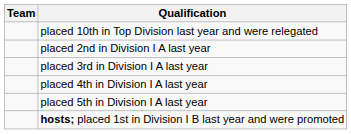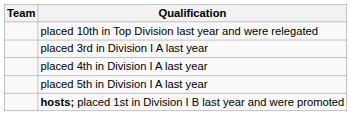- row: placed 2nd in Division I A last year
